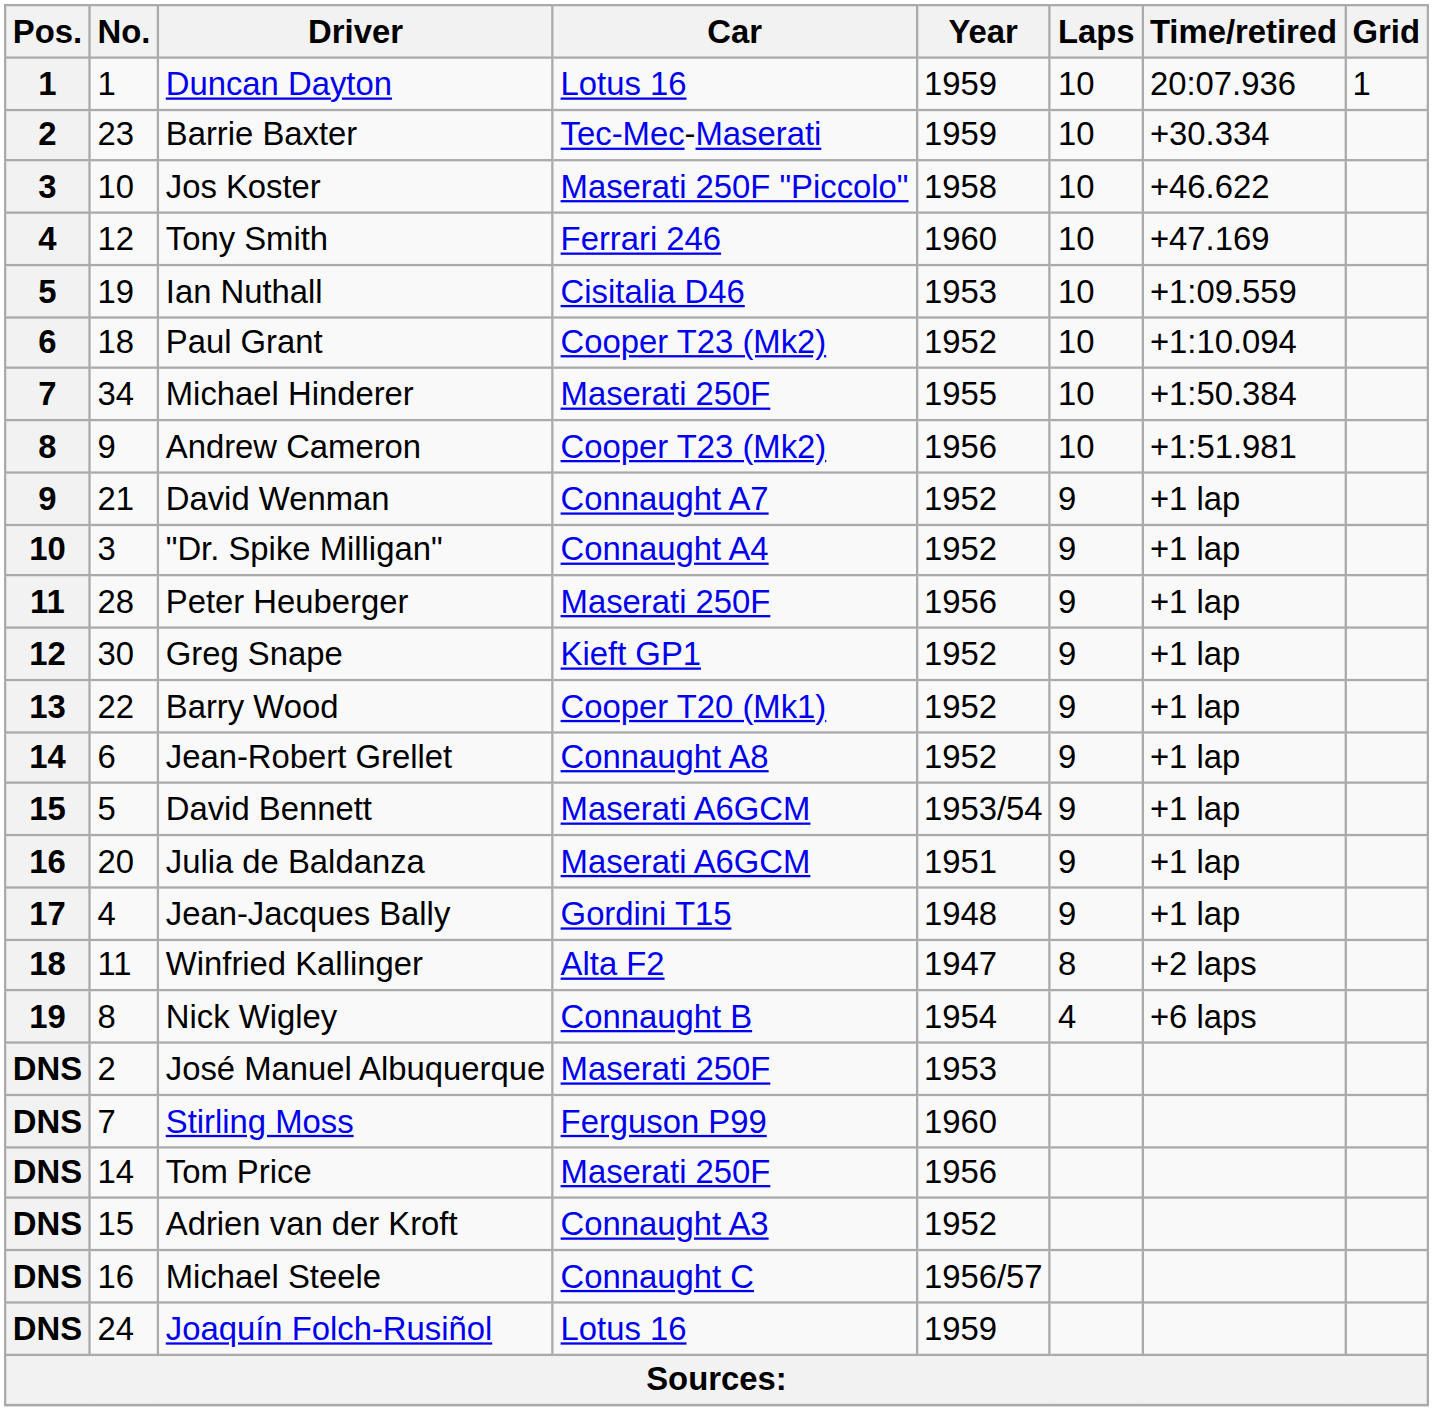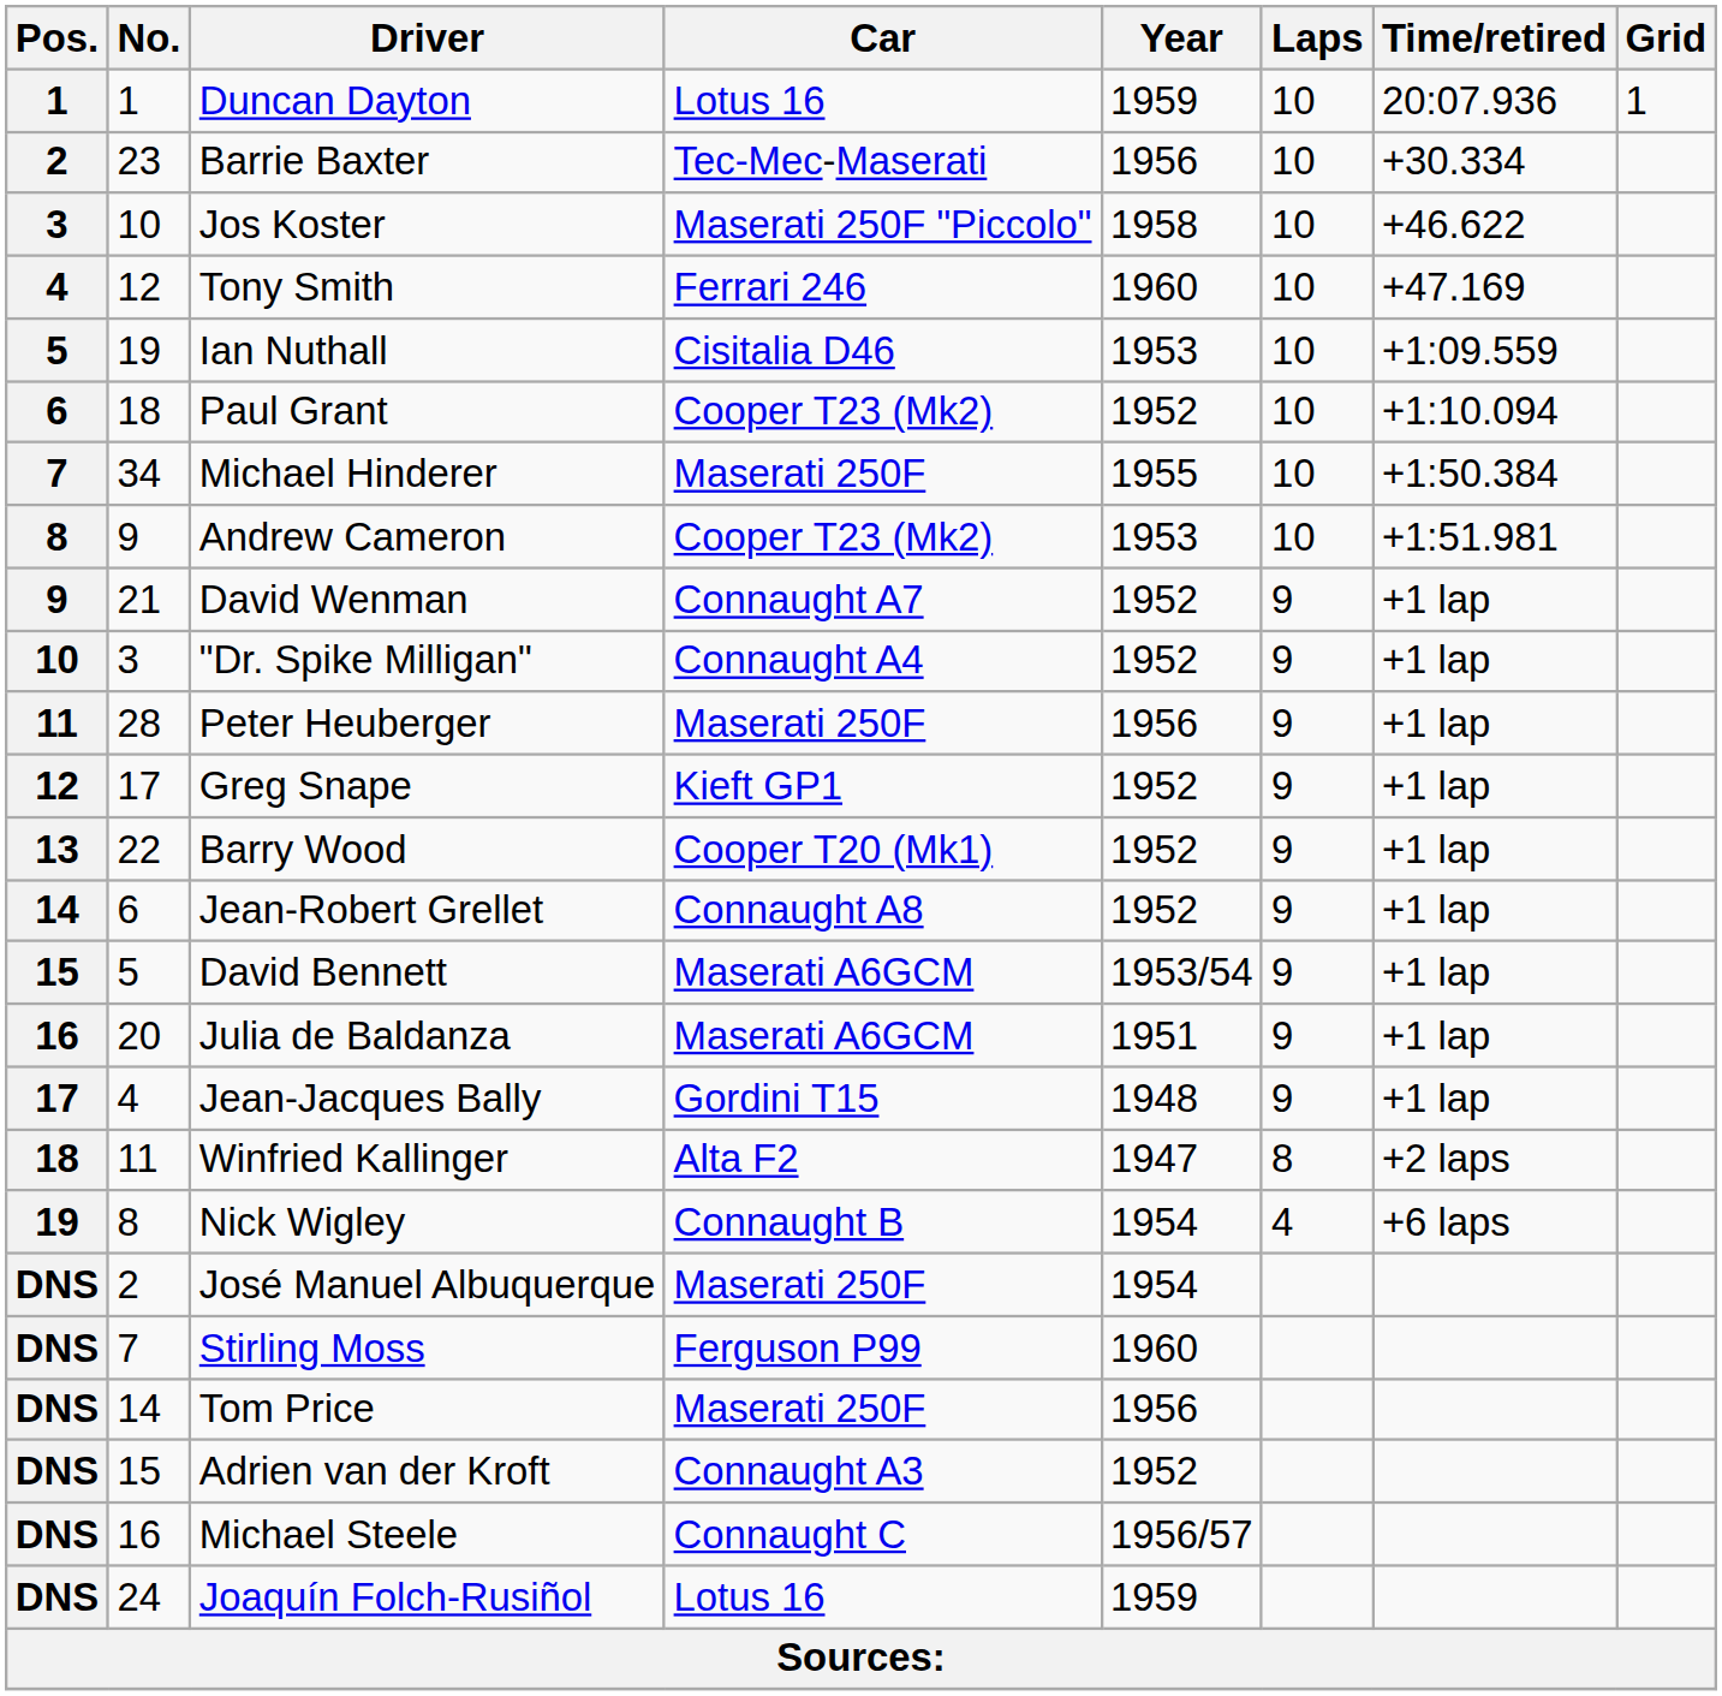Barrie Baxter | Year: 1959 -> 1956
Andrew Cameron | Year: 1956 -> 1953
Greg Snape | No.: 30 -> 17
José Manuel Albuquerque | Year: 1953 -> 1954
